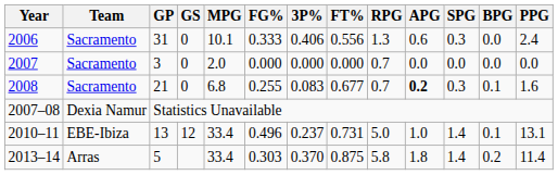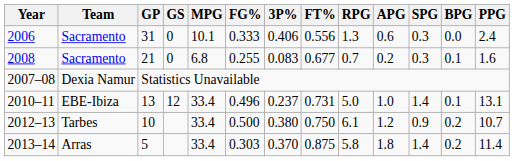- row: 2007 | Sacramento | 3 | 0 | 2.0 | 0.000 | 0.000 | 0.000 | 0.7 | 0.0 | 0.0 | 0.0 | 0.0
2008 | APG: bold -> normal
+ row: 2012–13 | Tarbes | 10 | 33.4 | 0.500 | 0.380 | 0.750 | 6.1 | 1.2 | 0.9 | 0.2 | 10.7
